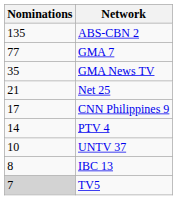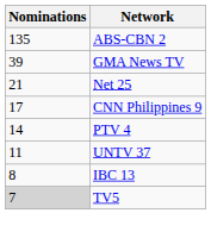- row: 77 | GMA 7
GMA News TV | Nominations: 35 -> 39
UNTV 37 | Nominations: 10 -> 11
